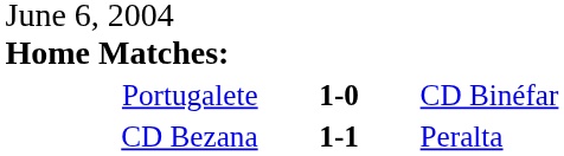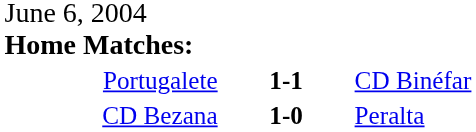Portugalete | column 2: 1-0 -> 1-1
CD Bezana | column 2: 1-1 -> 1-0
